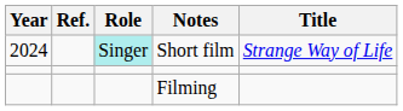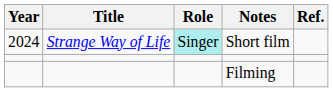columns swapped: Title <-> Ref.
